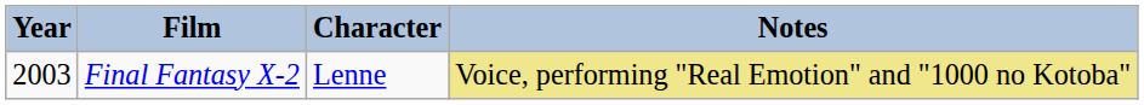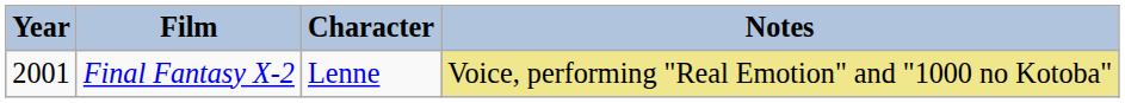Final Fantasy X-2 | Year: 2003 -> 2001
